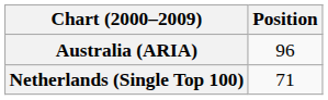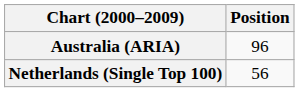Netherlands (Single Top 100) | Position: 71 -> 56
